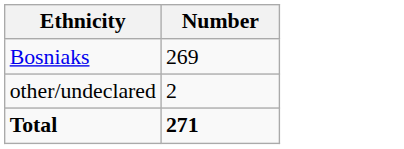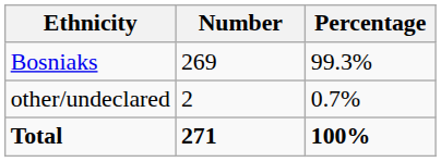+ column: Percentage | 99.3% | 0.7% | 100%
